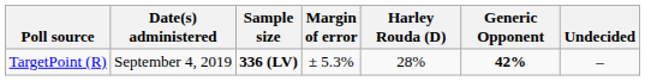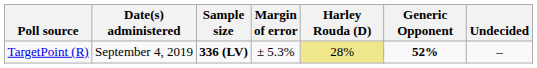TargetPoint (R) | Harley Rouda (D): no background -> khaki background
TargetPoint (R) | Generic Opponent: 42% -> 52%
